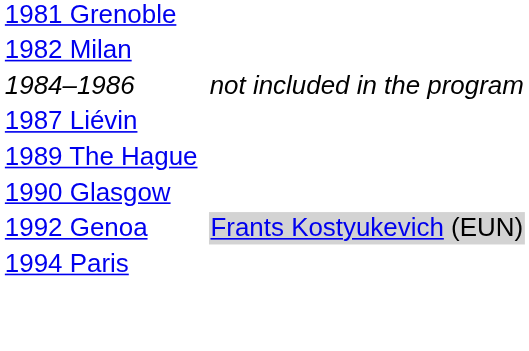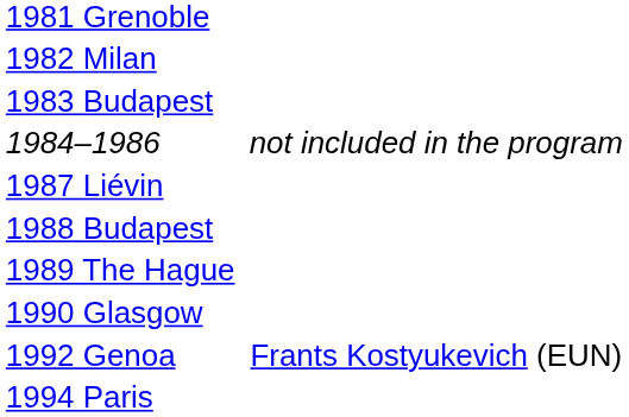+ row: 1983 Budapest
+ row: 1988 Budapest
1992 Genoa | column 3: lightgrey background -> no background
